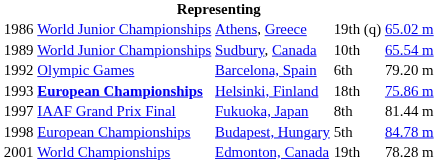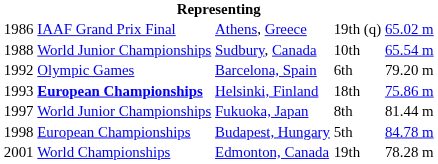Athens, Greece | column 2: World Junior Championships -> IAAF Grand Prix Final
Sudbury, Canada | column 1: 1989 -> 1988
Fukuoka, Japan | column 2: IAAF Grand Prix Final -> World Junior Championships
